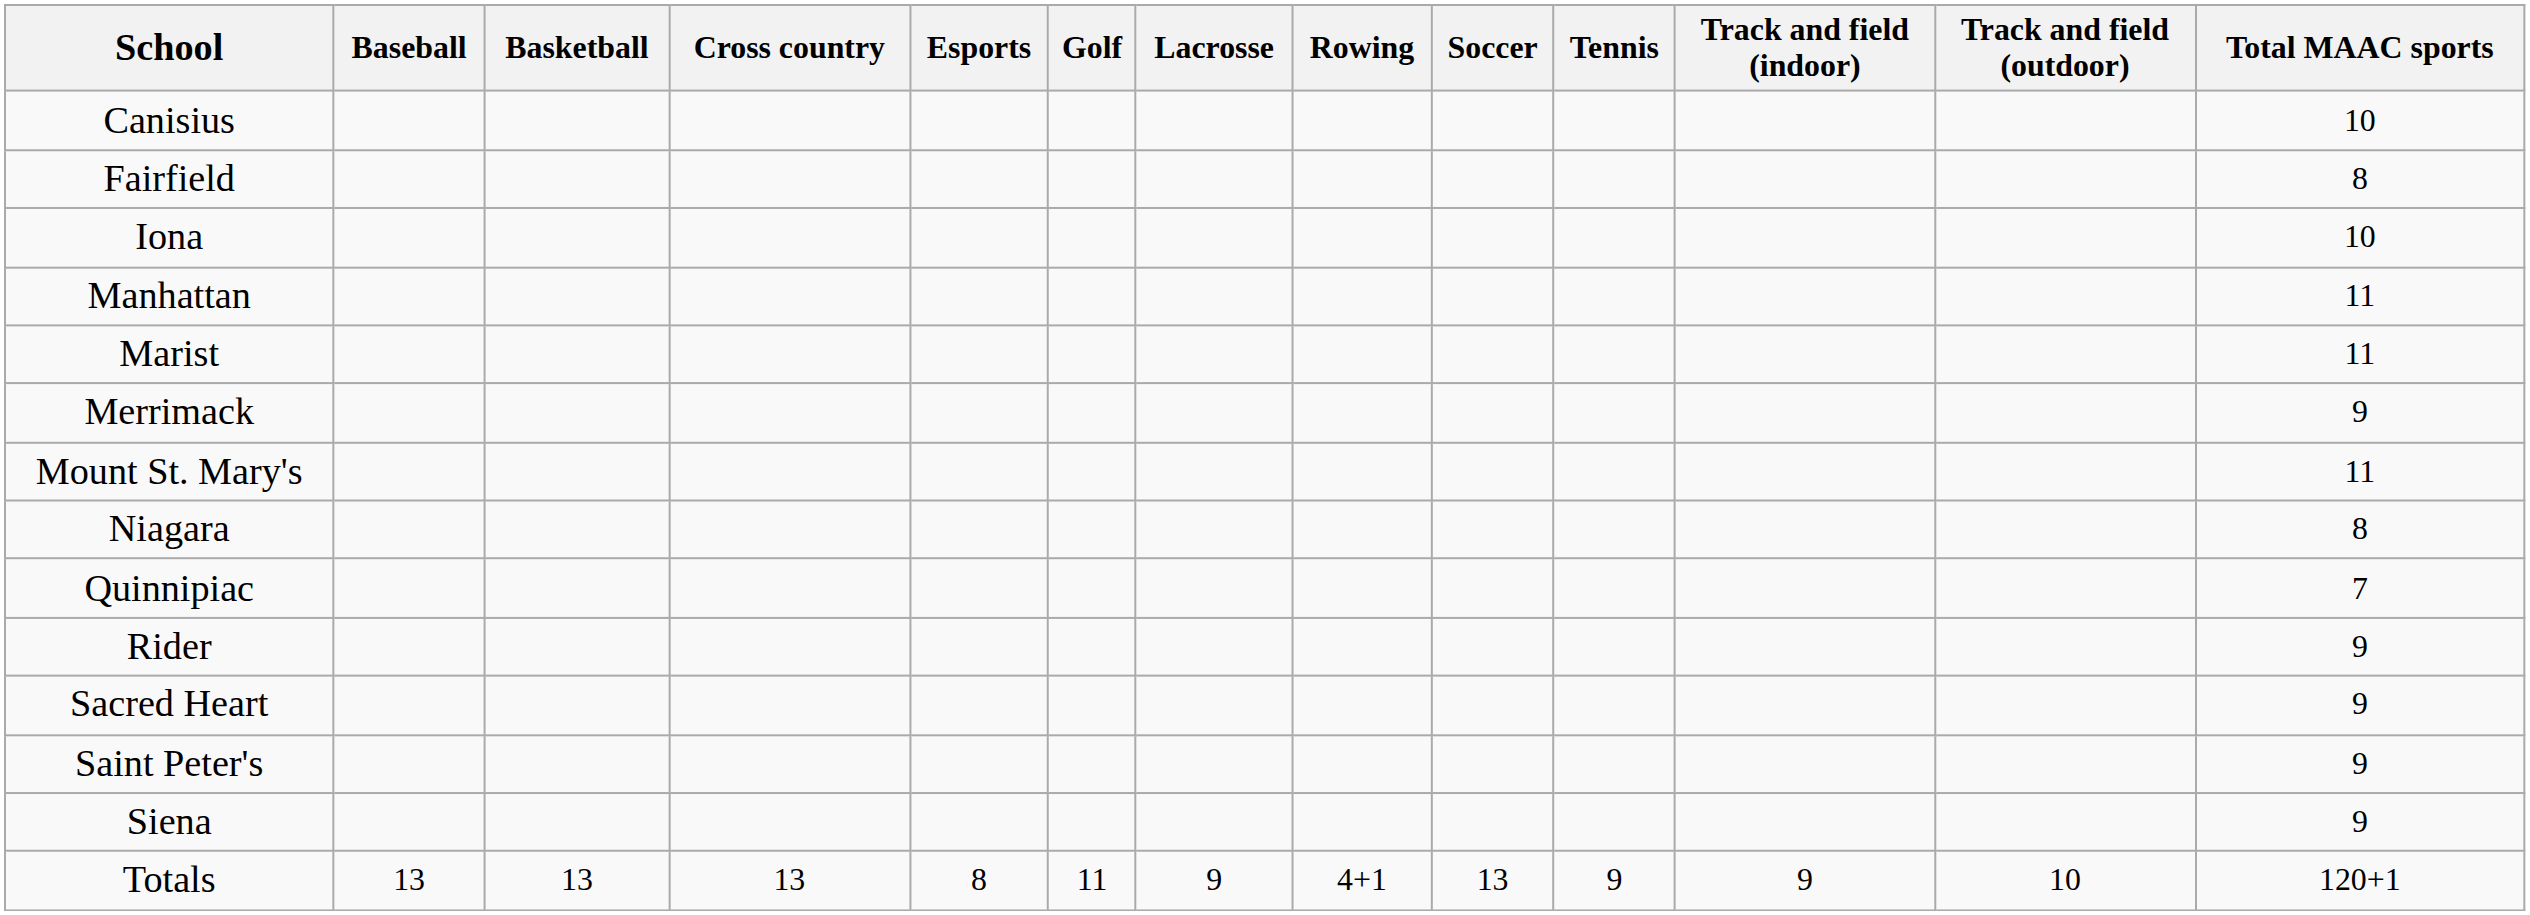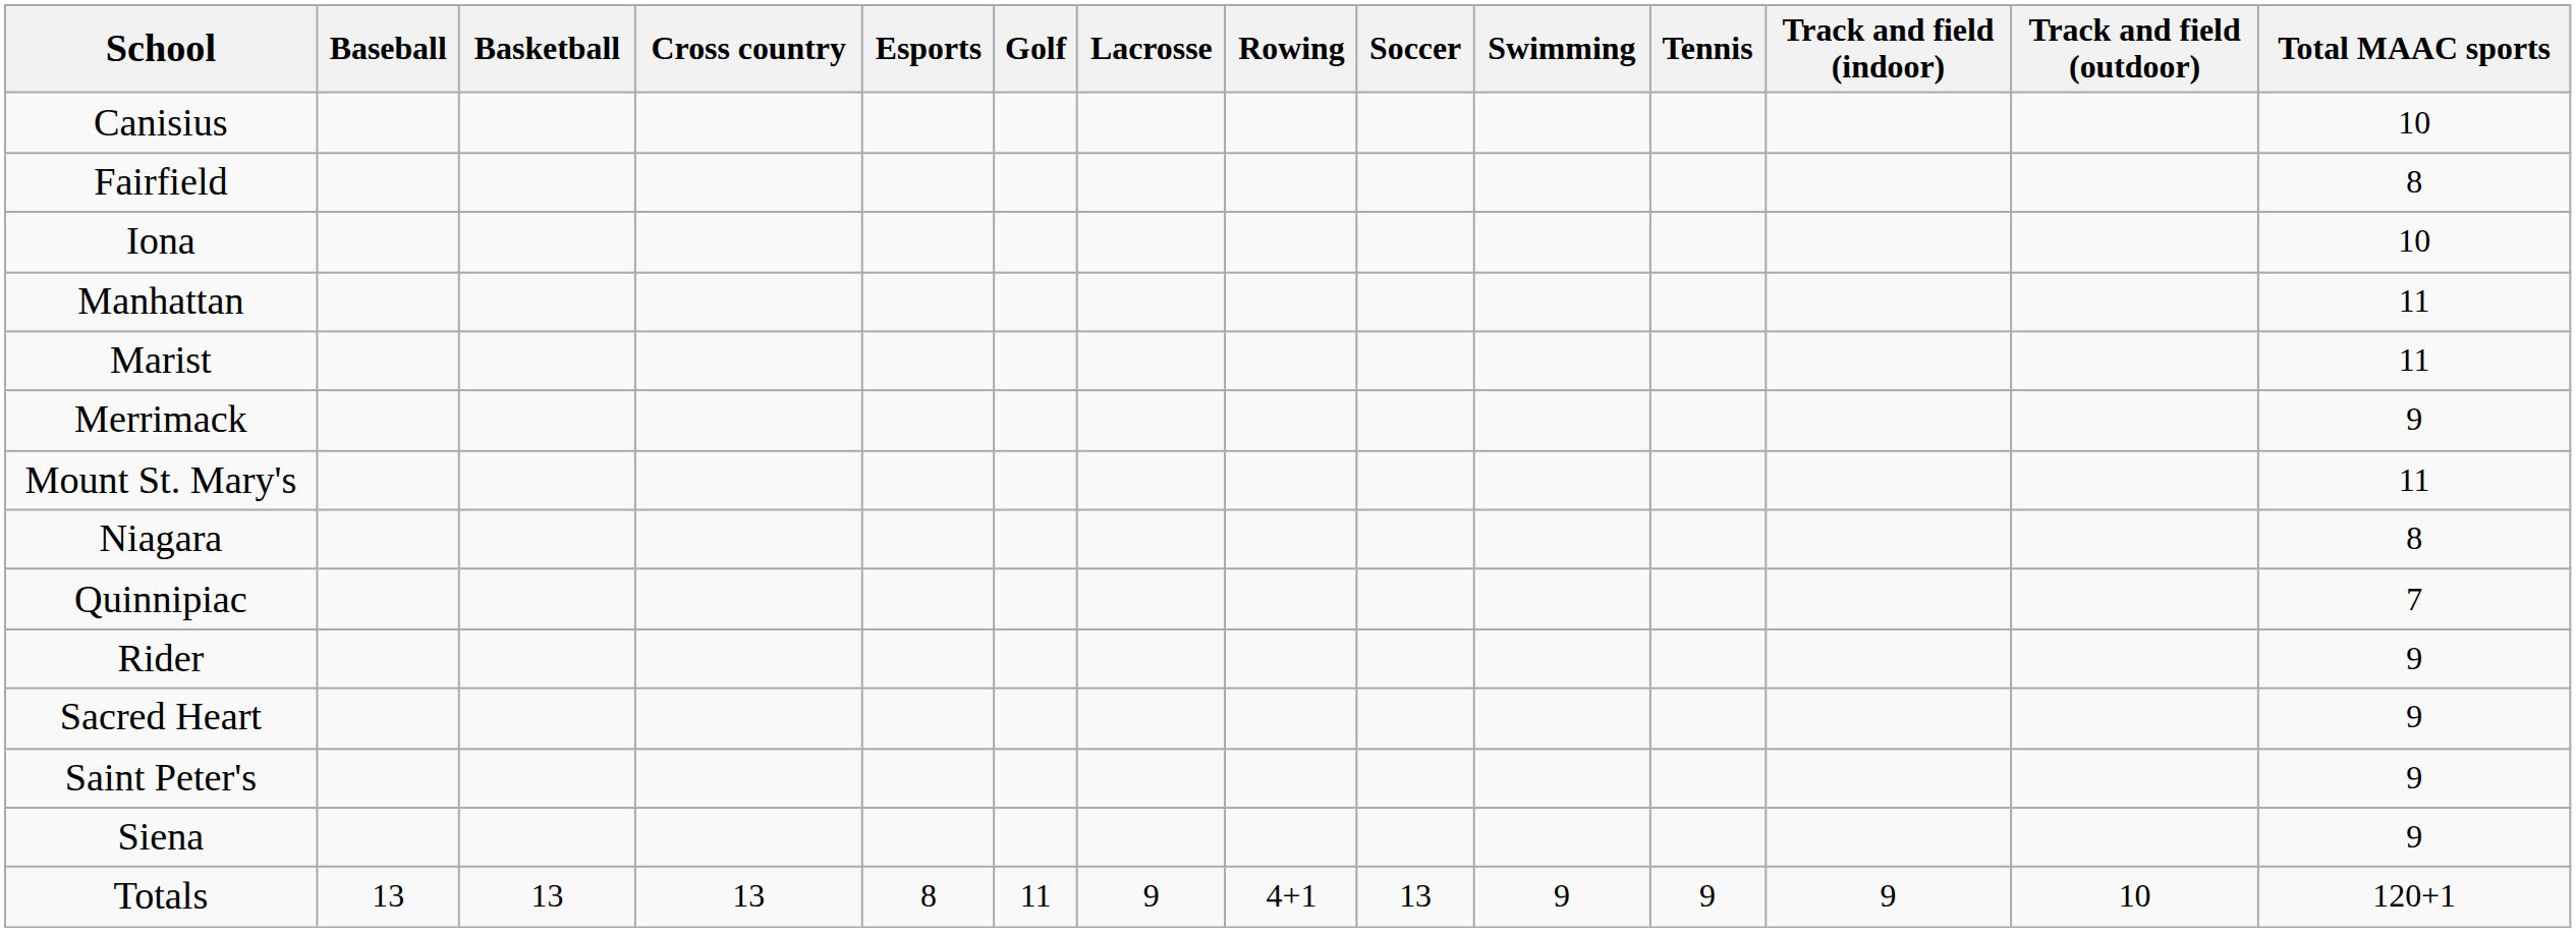+ column: Swimming | 9
